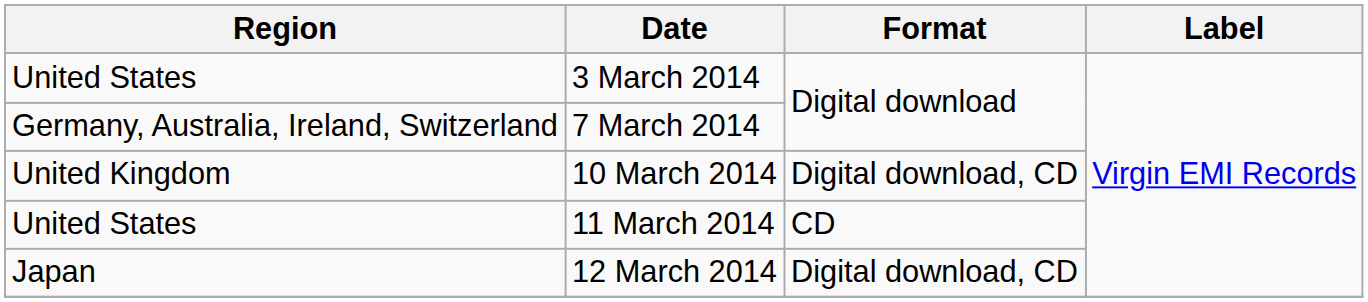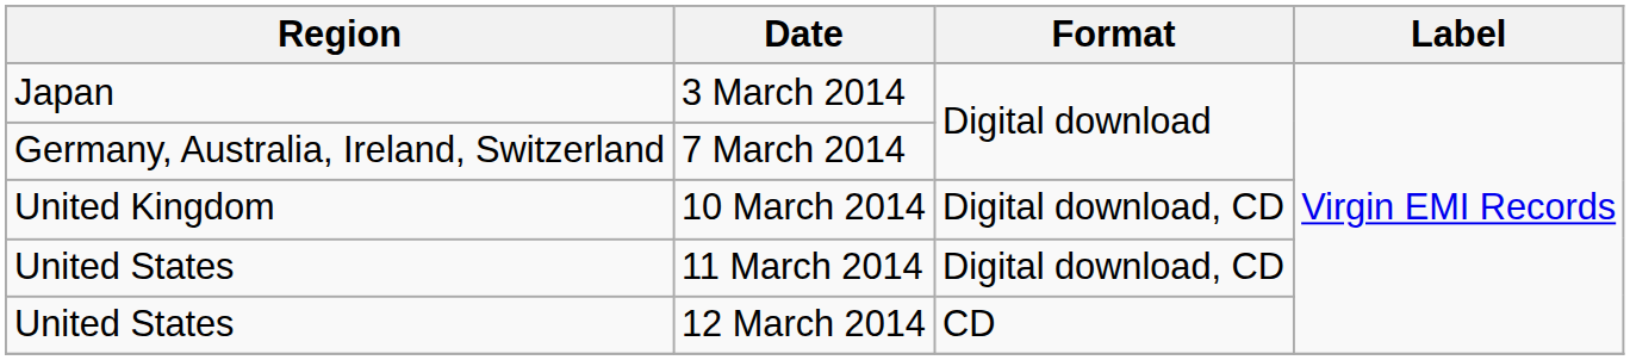3 March 2014 | Region: United States -> Japan
11 March 2014 | Format: CD -> Digital download, CD
12 March 2014 | Region: Japan -> United States
12 March 2014 | Format: Digital download, CD -> CD
